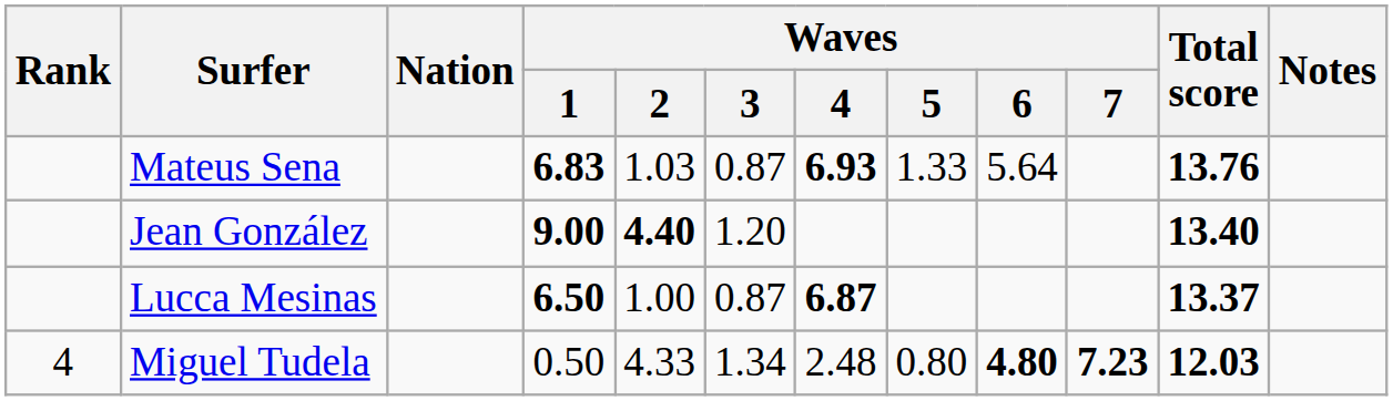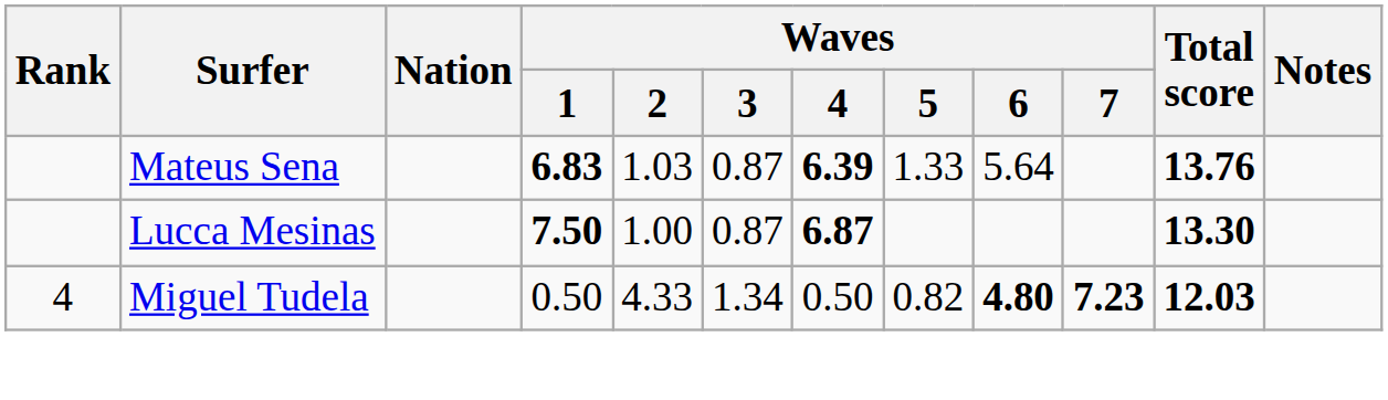Mateus Sena | Waves / 4: 6.93 -> 6.39
- row: Jean González | 9.00 | 4.40 | 1.20 | 13.40
Lucca Mesinas | Waves / 1: 6.50 -> 7.50
Lucca Mesinas | Total score: 13.37 -> 13.30
Miguel Tudela | Waves / 4: 2.48 -> 0.50
Miguel Tudela | Waves / 5: 0.80 -> 0.82
